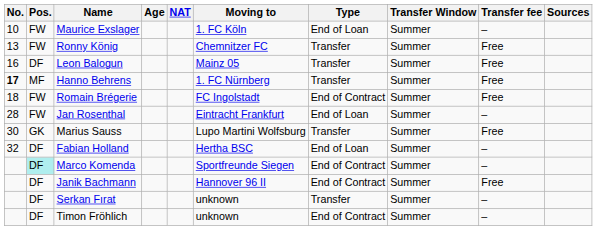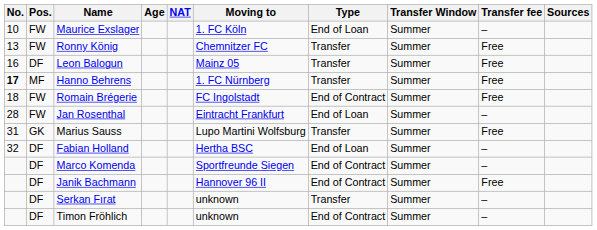Marius Sauss | No.: 30 -> 31
Marco Komenda | Pos.: paleturquoise background -> no background
